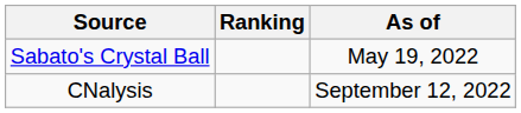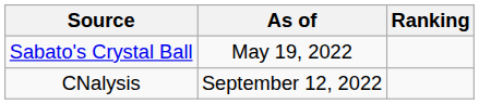columns swapped: Ranking <-> As of
